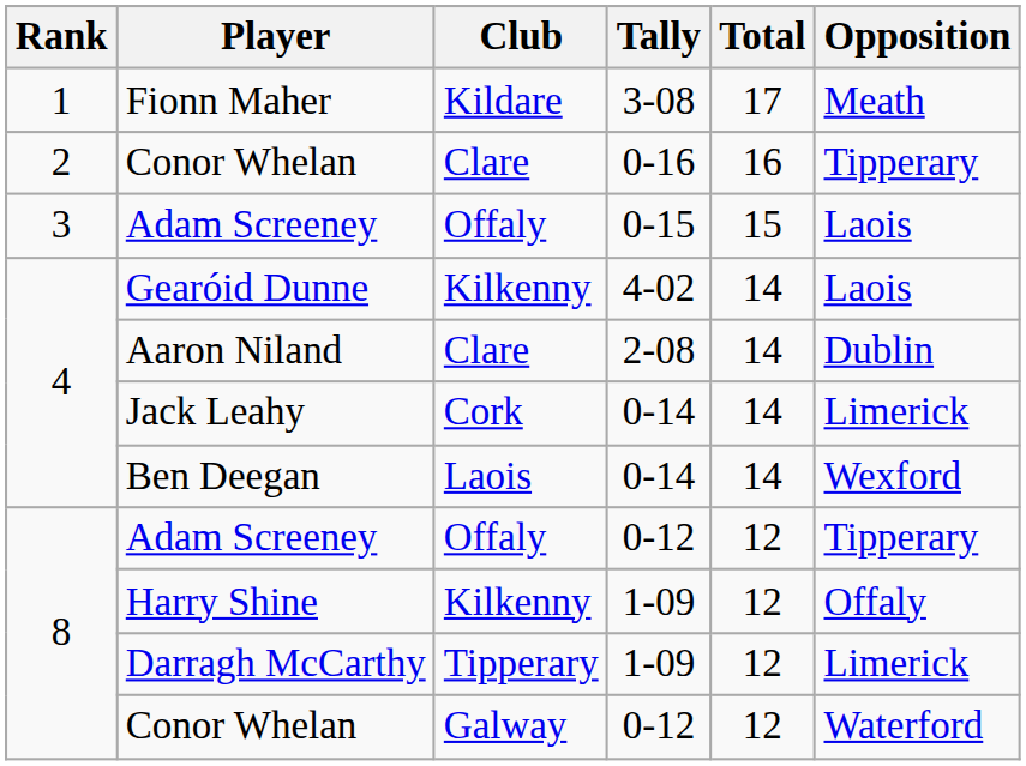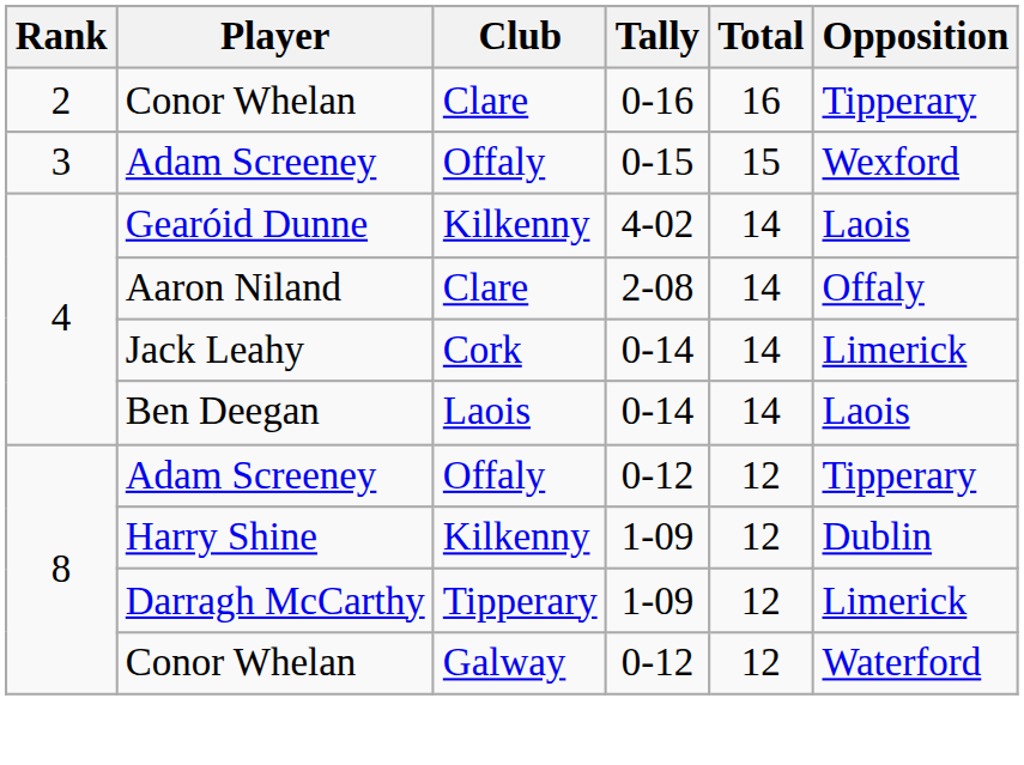- row: 1 | Fionn Maher | Kildare | 3-08 | 17 | Meath
Adam Screeney / 0-15 | Opposition: Laois -> Wexford
Aaron Niland | Opposition: Dublin -> Offaly
Ben Deegan | Opposition: Wexford -> Laois
Harry Shine | Opposition: Offaly -> Dublin
